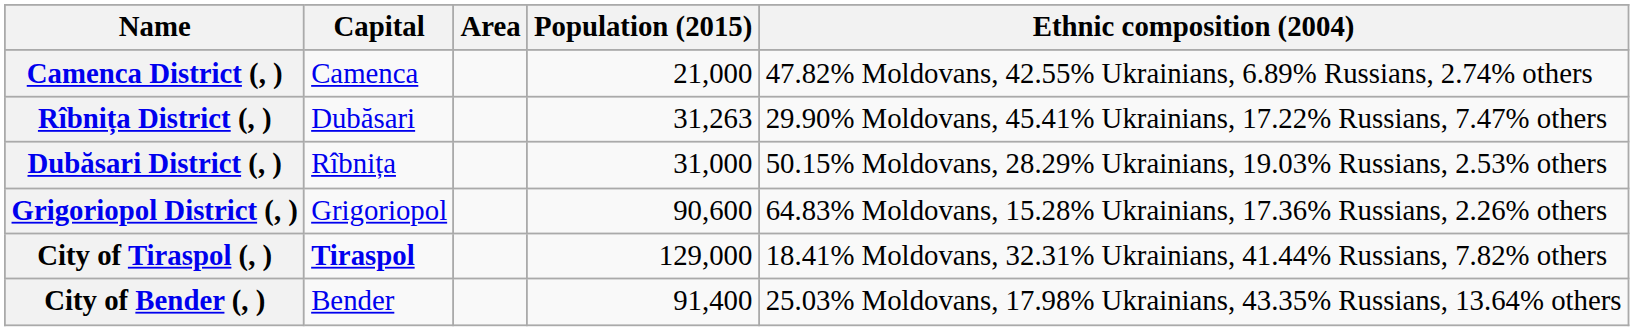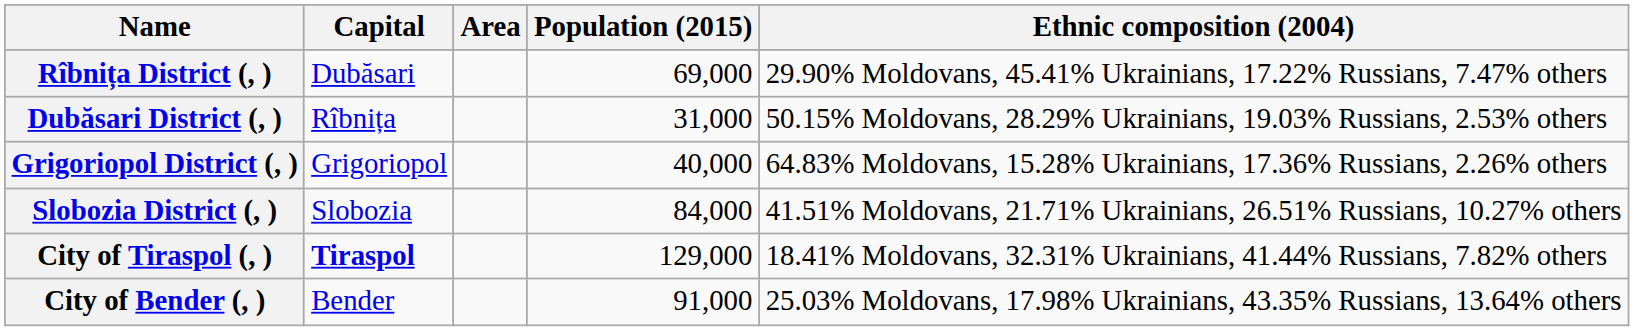- row: Camenca District (, ) | Camenca | 21,000 | 47.82% Moldovans, 42.55% Ukrainians, 6.89% Russians, 2.74% others
Rîbnița District (, ) | Population (2015): 31,263 -> 69,000
Grigoriopol District (, ) | Population (2015): 90,600 -> 40,000
+ row: Slobozia District (, ) | Slobozia | 84,000 | 41.51% Moldovans, 21.71% Ukrainians, 26.51% Russians, 10.27% others
City of Bender (, ) | Population (2015): 91,400 -> 91,000
